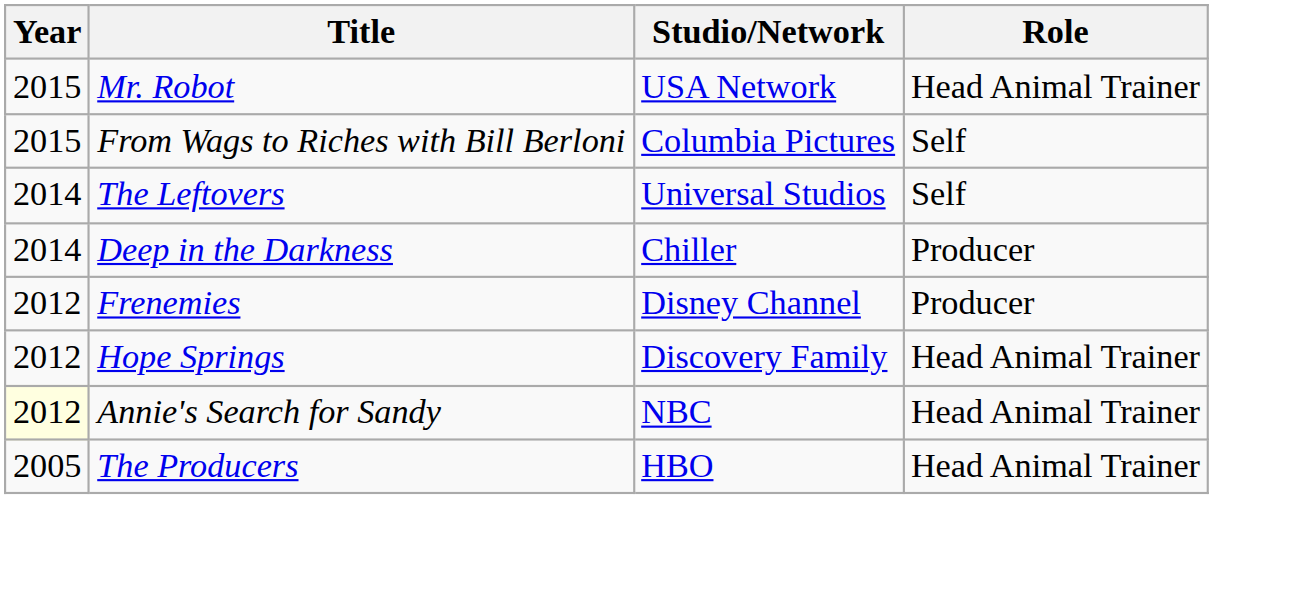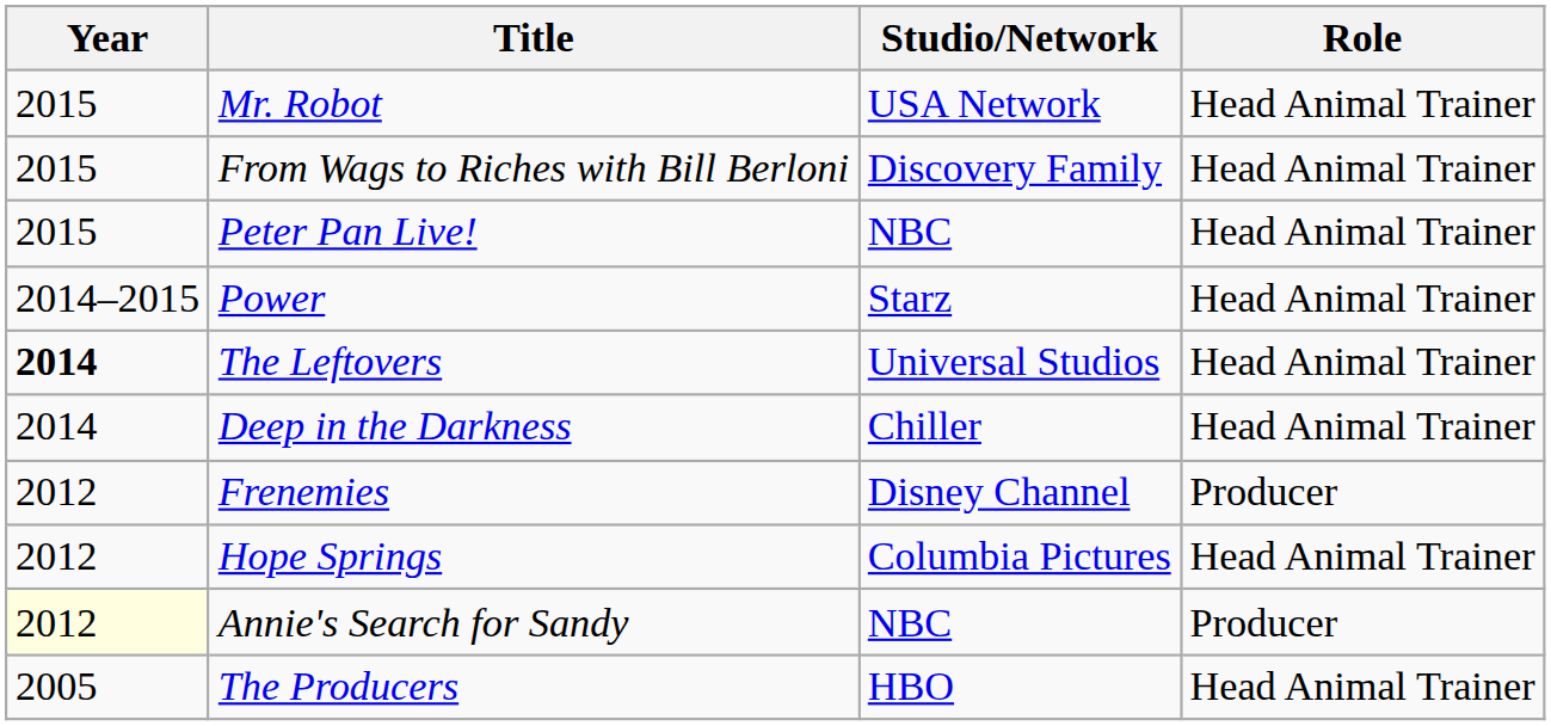From Wags to Riches with Bill Berloni | Studio/Network: Columbia Pictures -> Discovery Family
From Wags to Riches with Bill Berloni | Role: Self -> Head Animal Trainer
+ row: 2015 | Peter Pan Live! | NBC | Head Animal Trainer
+ row: 2014–2015 | Power | Starz | Head Animal Trainer
The Leftovers | Year: normal -> bold
The Leftovers | Role: Self -> Head Animal Trainer
Deep in the Darkness | Role: Producer -> Head Animal Trainer
Hope Springs | Studio/Network: Discovery Family -> Columbia Pictures
Annie's Search for Sandy | Role: Head Animal Trainer -> Producer
